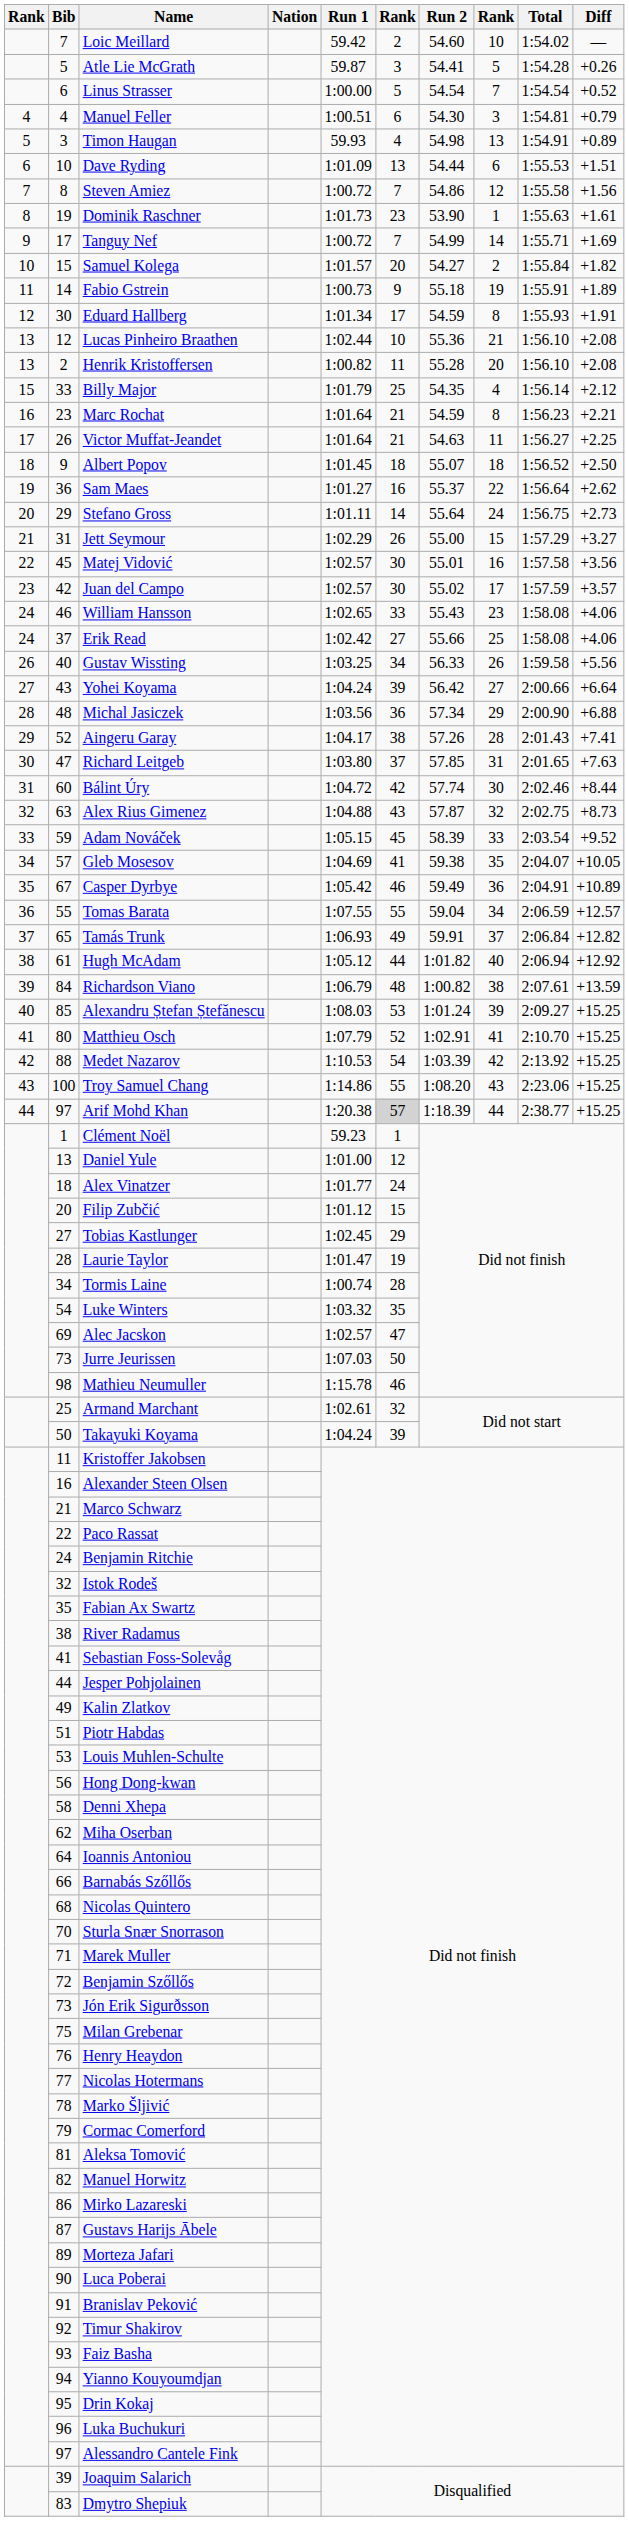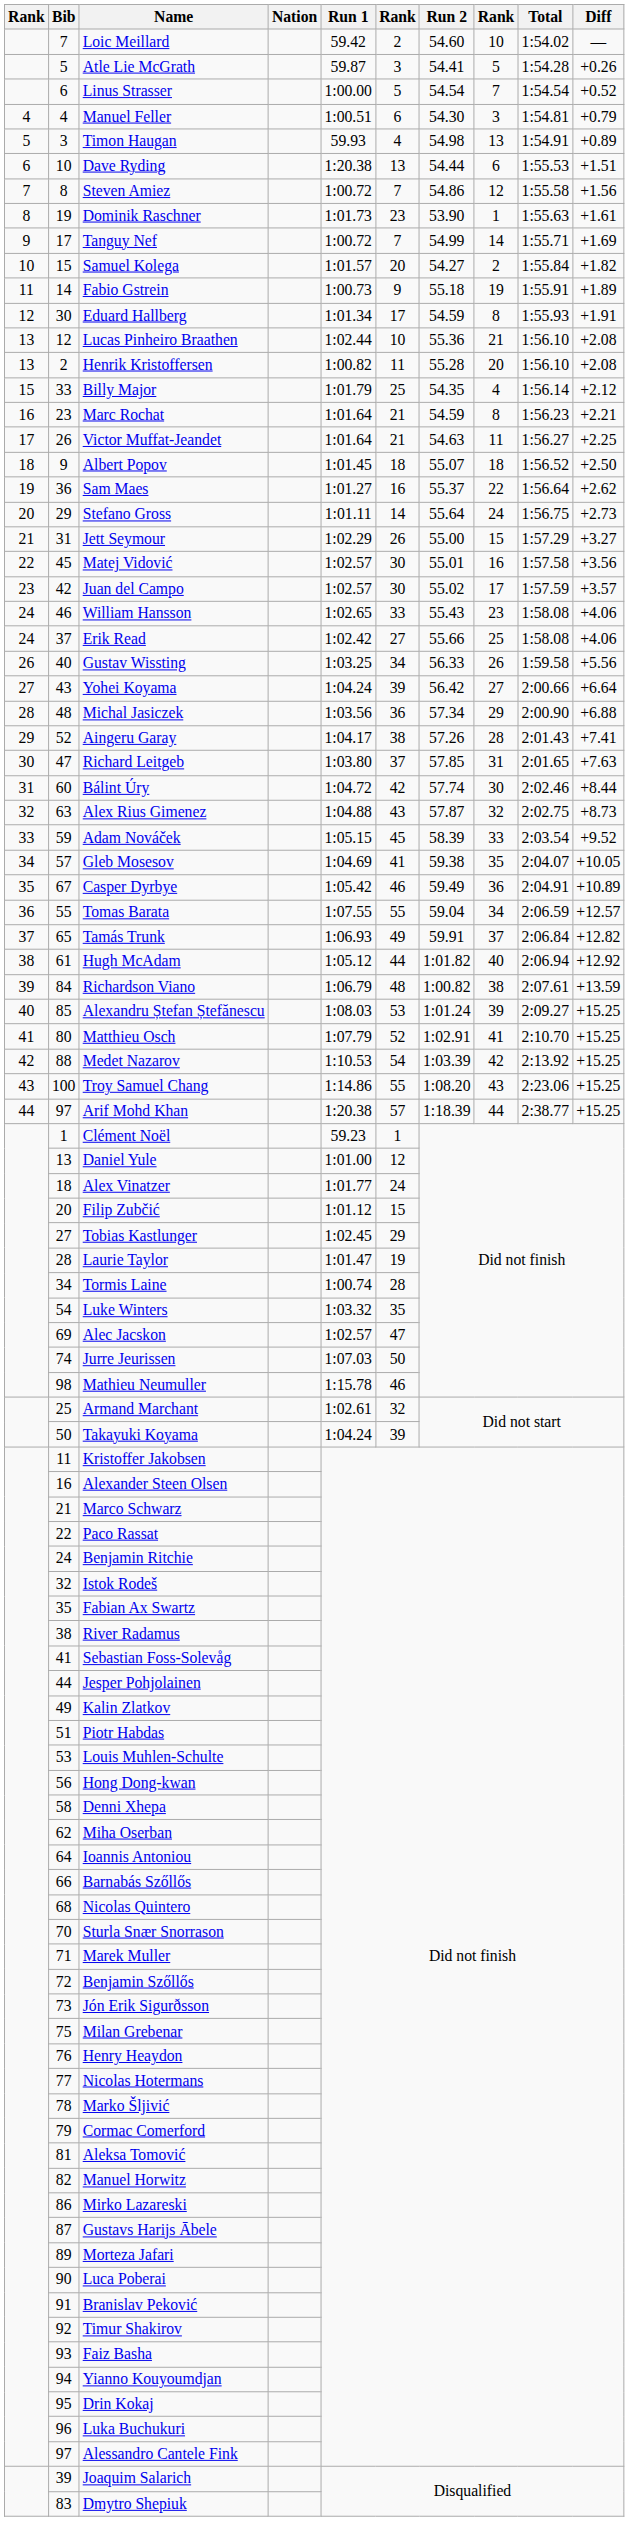Dave Ryding | Run 1: 1:01.09 -> 1:20.38
Arif Mohd Khan | column 6: lightgrey background -> no background
Jurre Jeurissen | Bib: 73 -> 74
